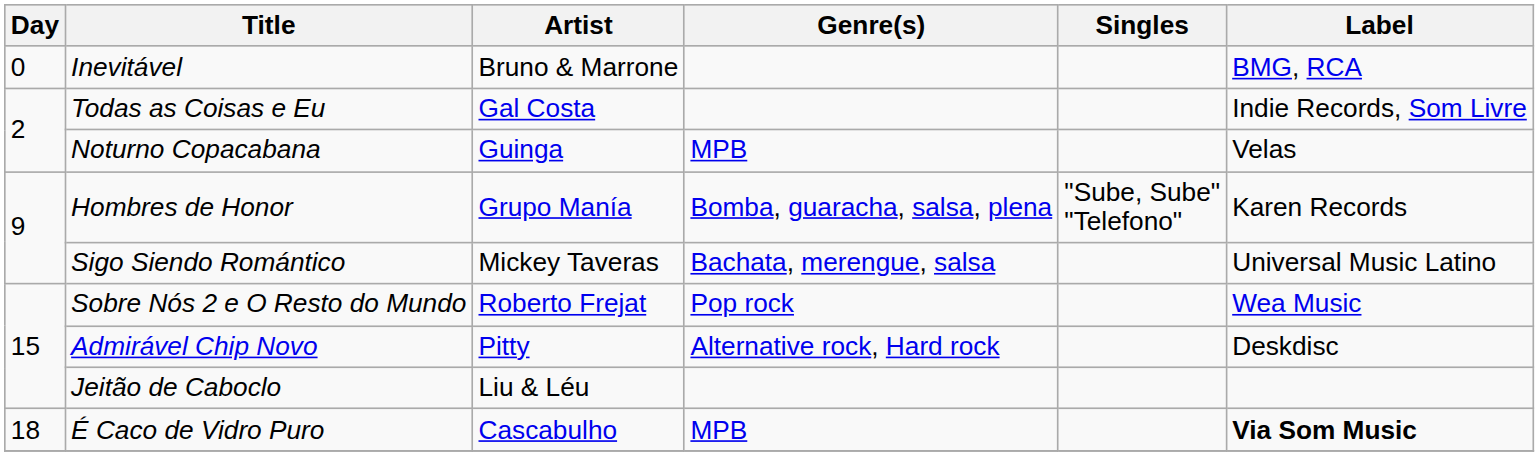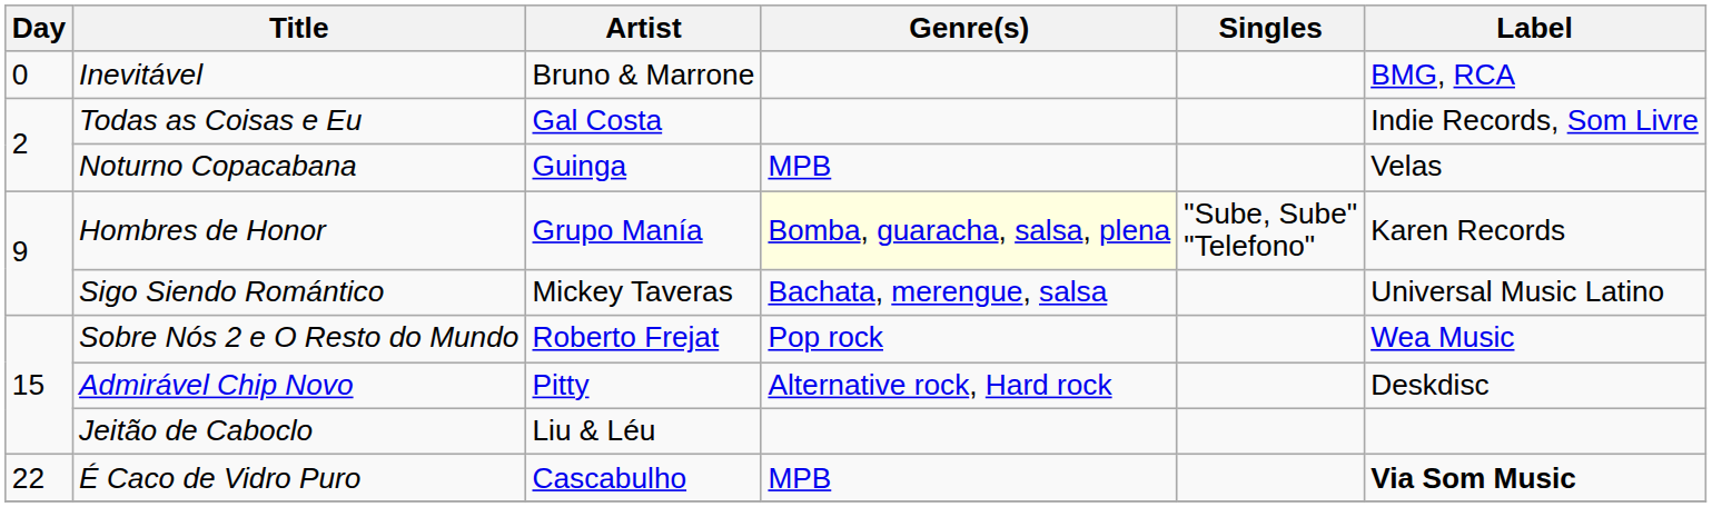Hombres de Honor | Genre(s): no background -> lightyellow background
É Caco de Vidro Puro | Day: 18 -> 22
